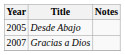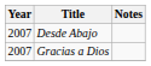Desde Abajo | Year: 2005 -> 2007
